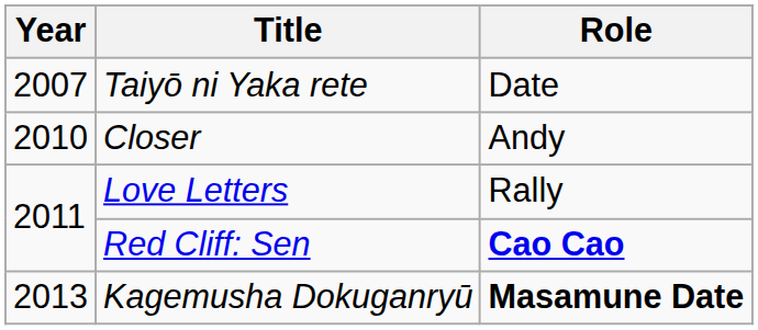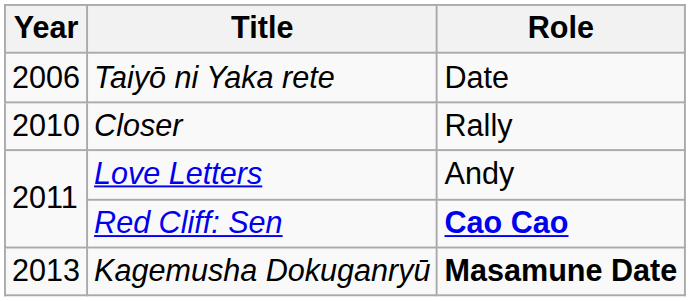Taiyō ni Yaka rete | Year: 2007 -> 2006
Closer | Role: Andy -> Rally
Love Letters | Role: Rally -> Andy
